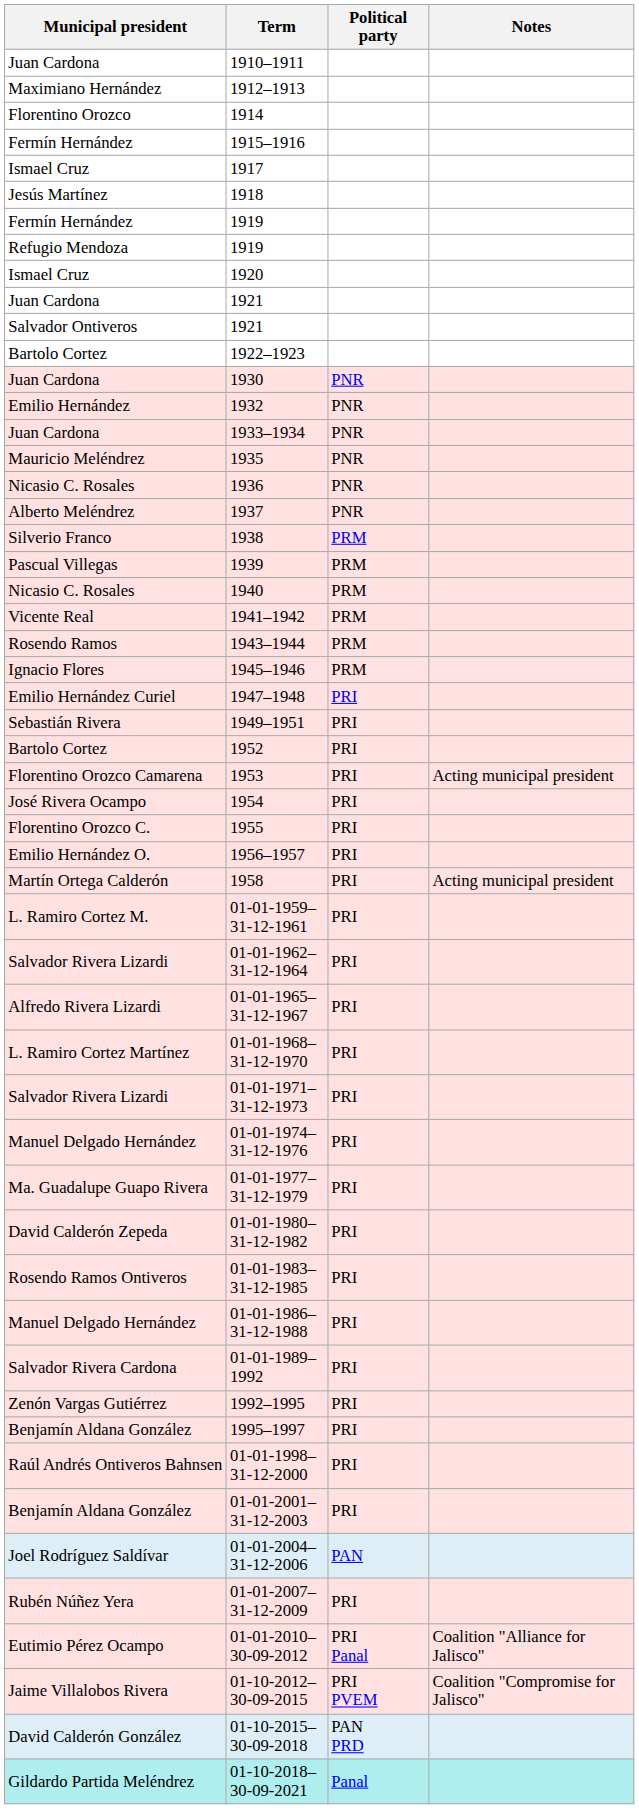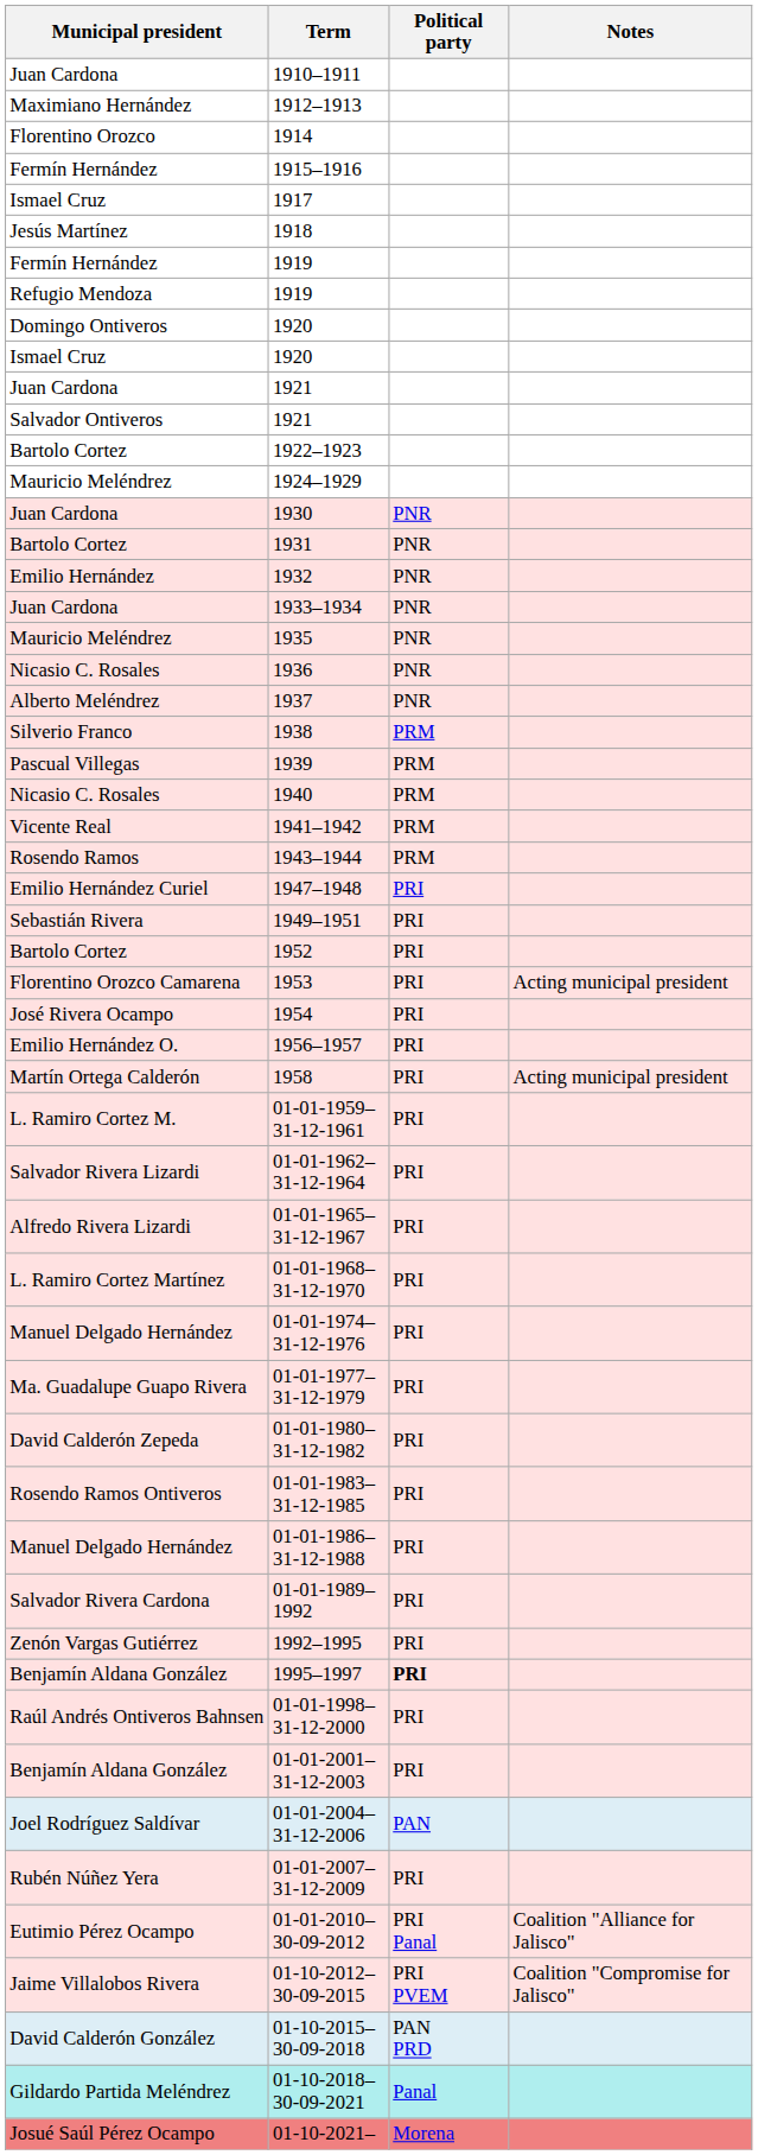+ row: Domingo Ontiveros | 1920
+ row: Mauricio Meléndrez | 1924–1929
+ row: Bartolo Cortez | 1931 | PNR
- row: Ignacio Flores | 1945–1946 | PRM
- row: Florentino Orozco C. | 1955 | PRI
- row: Salvador Rivera Lizardi | 01-01-1971–31-12-1973 | PRI
1995–1997 | Political party: normal -> bold
+ row: Josué Saúl Pérez Ocampo | 01-10-2021– | Morena
